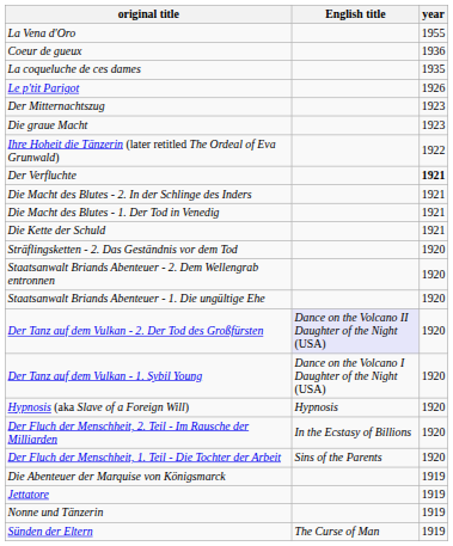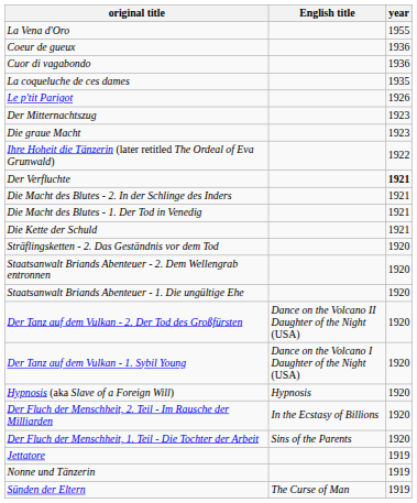+ row: Cuor di vagabondo | 1936
Der Tanz auf dem Vulkan - 2. Der Tod des Großfürsten | English title: lavender background -> no background
- row: Die Abenteuer der Marquise von Königsmarck | 1919
